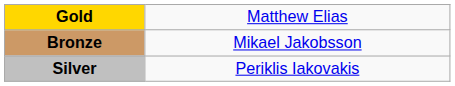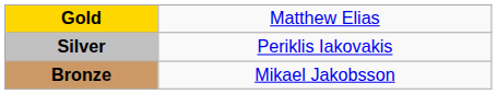rows swapped: Silver <-> Bronze
